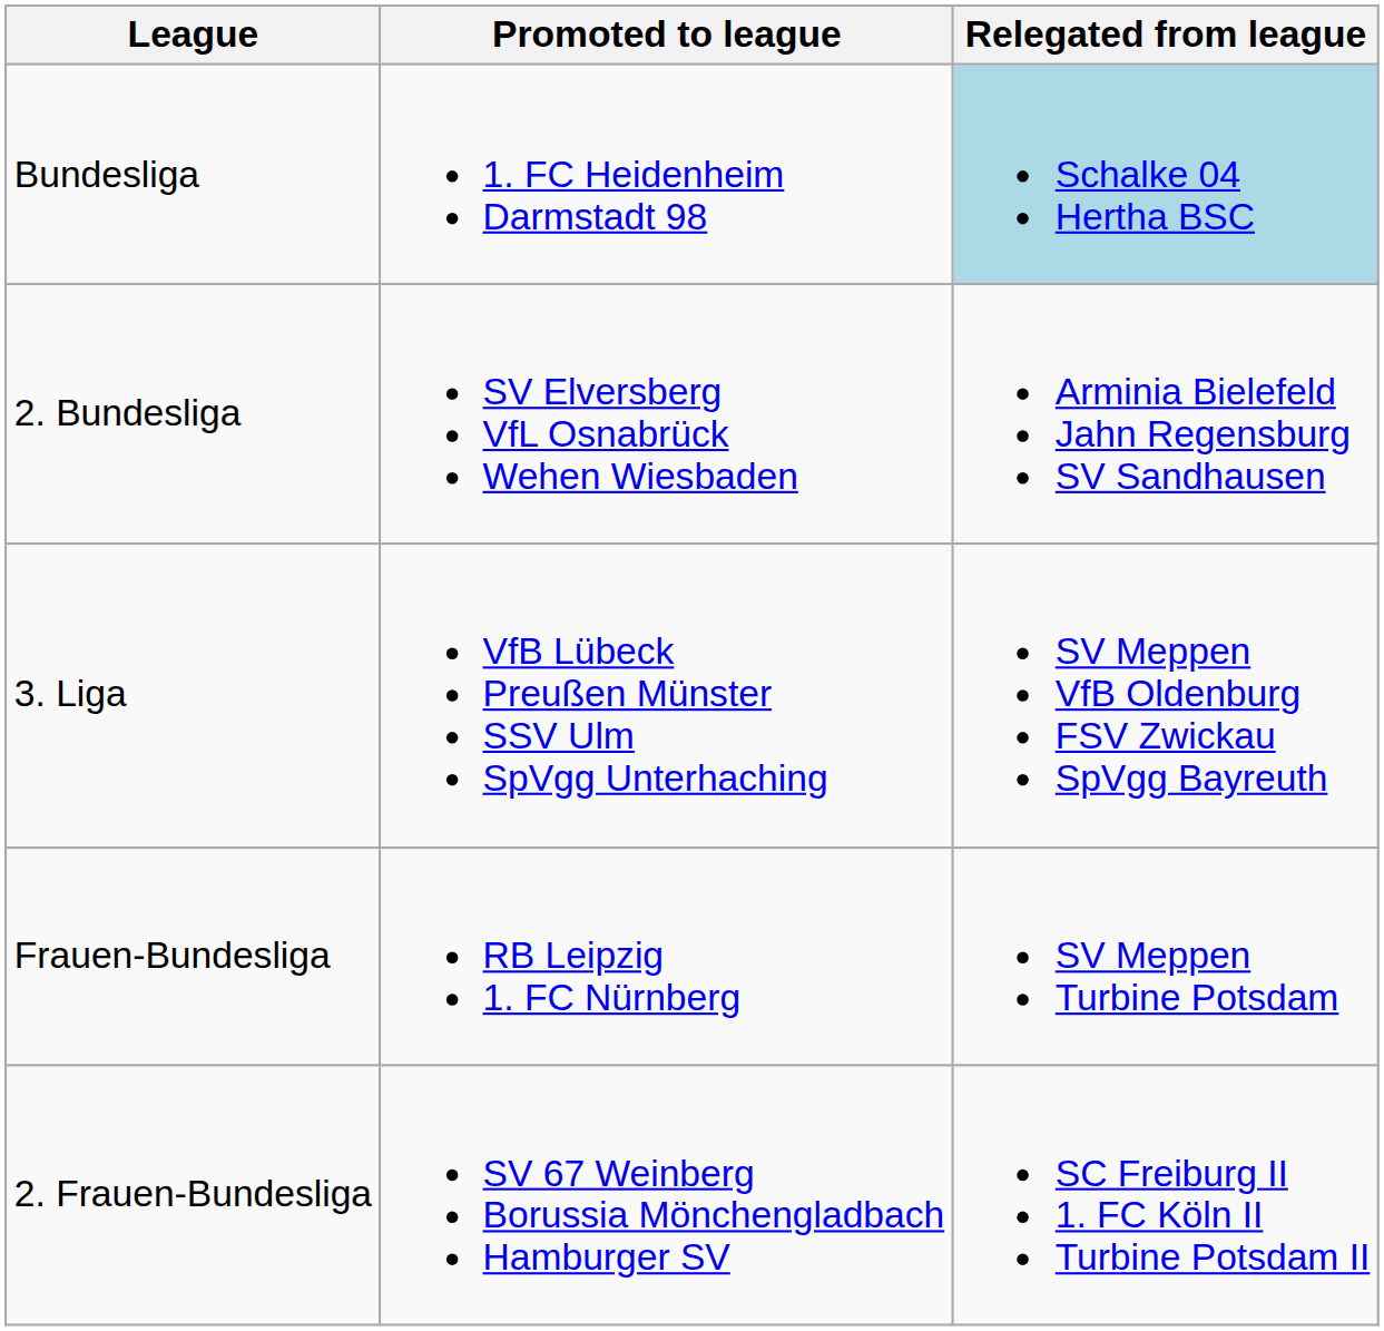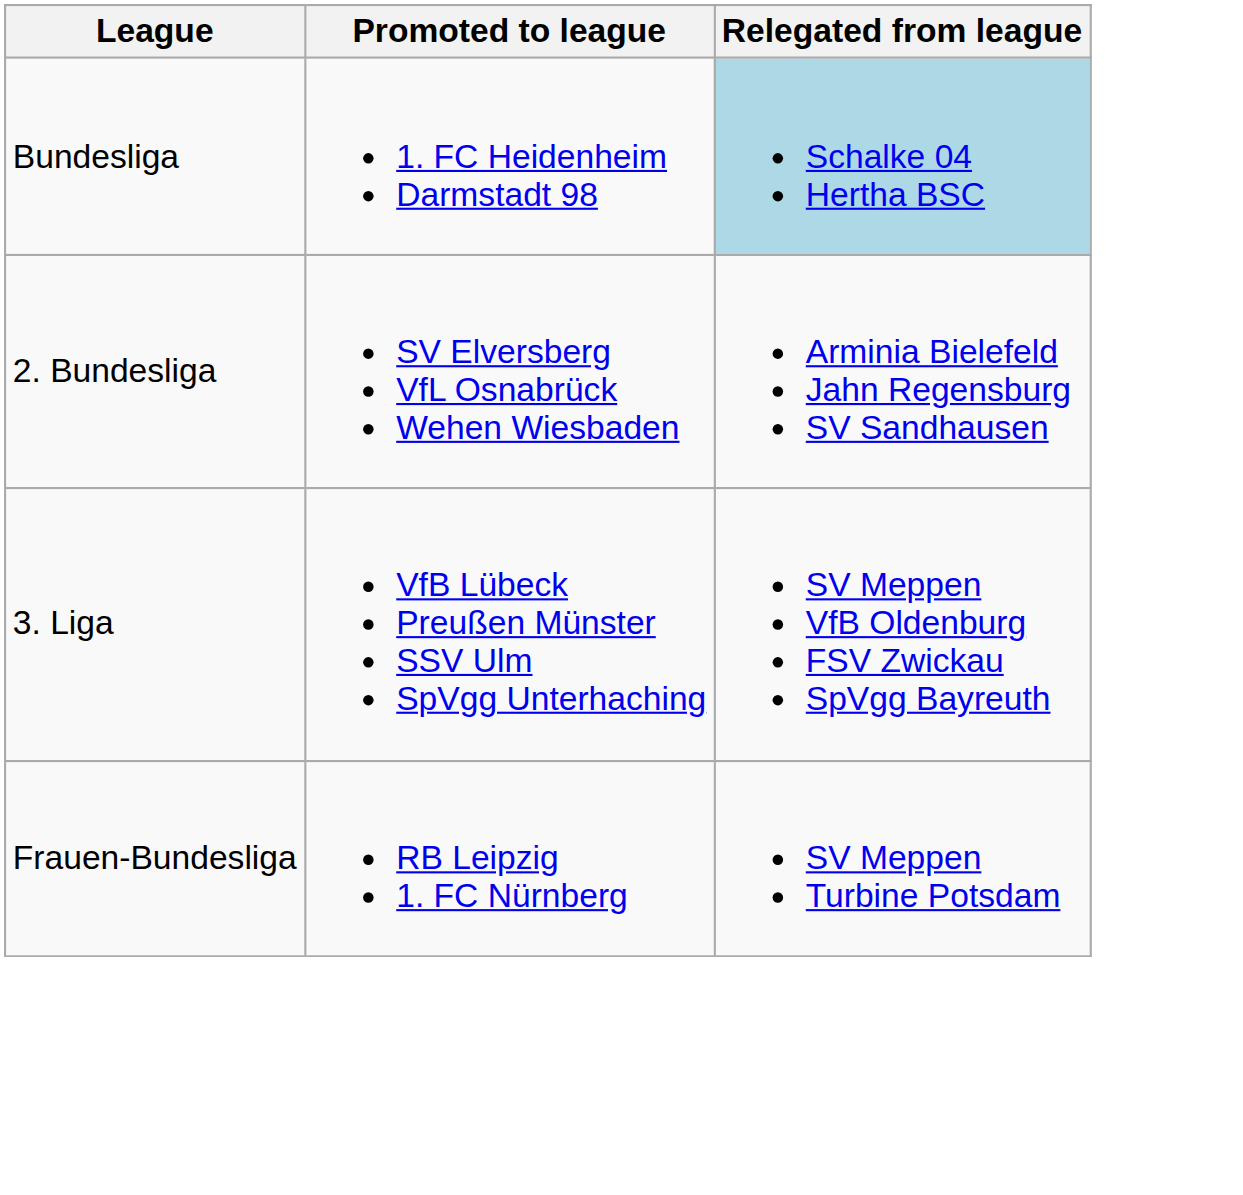- row: 2. Frauen-Bundesliga | SV 67 Weinberg Borussia Mönchengladbach Hamburger SV | SC Freiburg II 1. FC Köln II Turbine Potsdam II
